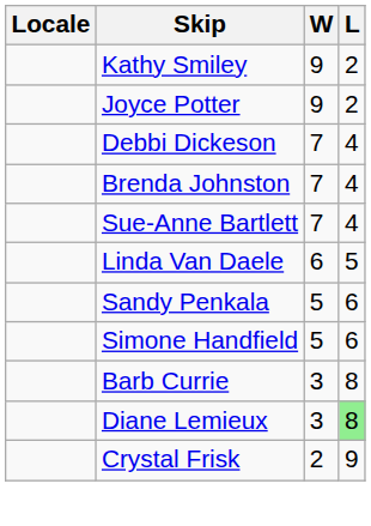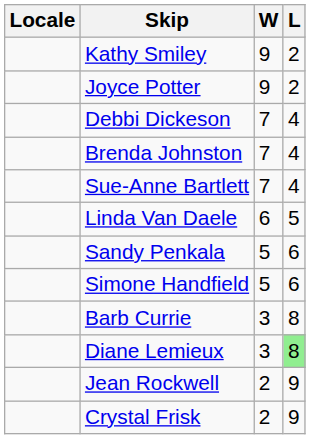+ row: Jean Rockwell | 2 | 9
